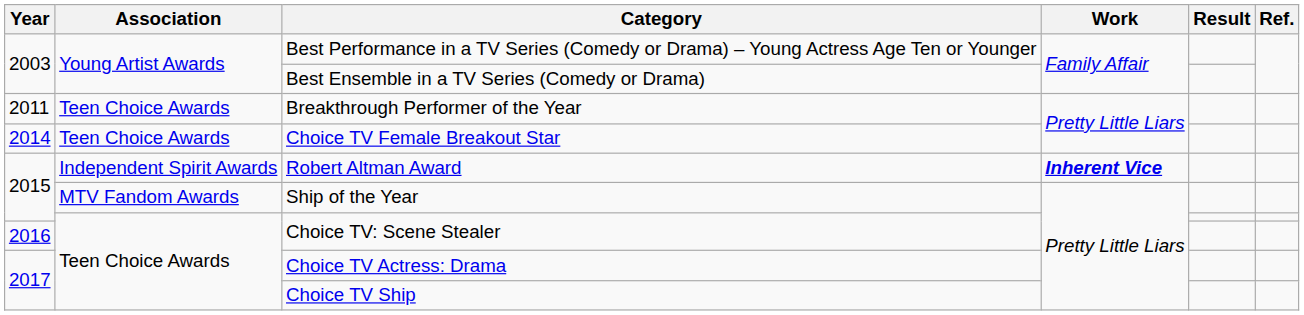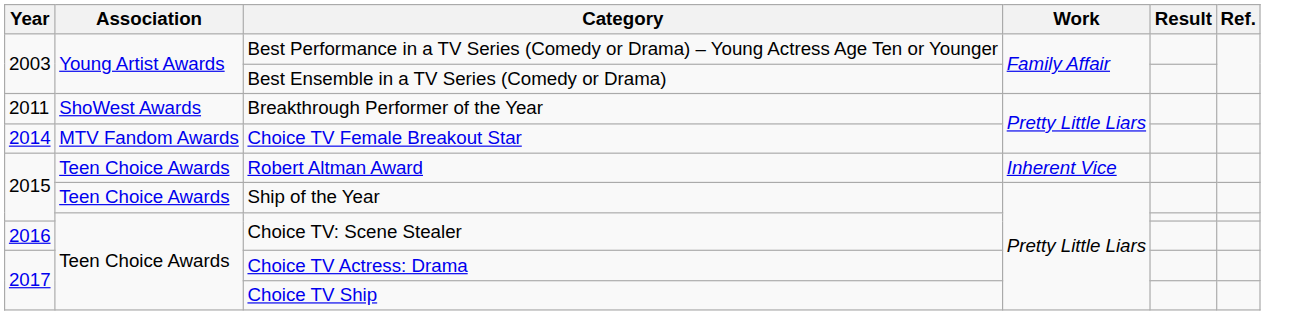Breakthrough Performer of the Year | Association: Teen Choice Awards -> ShoWest Awards
Choice TV Female Breakout Star | Association: Teen Choice Awards -> MTV Fandom Awards
Robert Altman Award | Association: Independent Spirit Awards -> Teen Choice Awards
Robert Altman Award | Work: bold -> normal
Ship of the Year | Association: MTV Fandom Awards -> Teen Choice Awards
